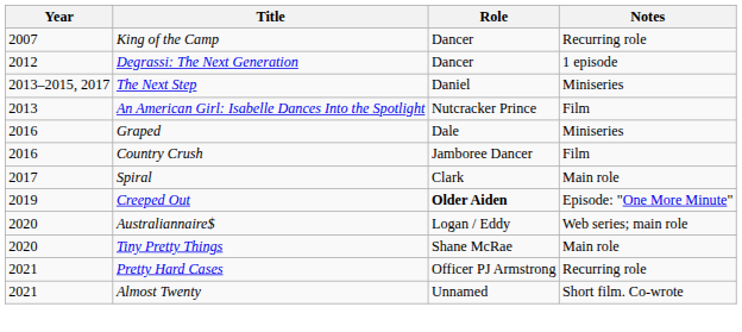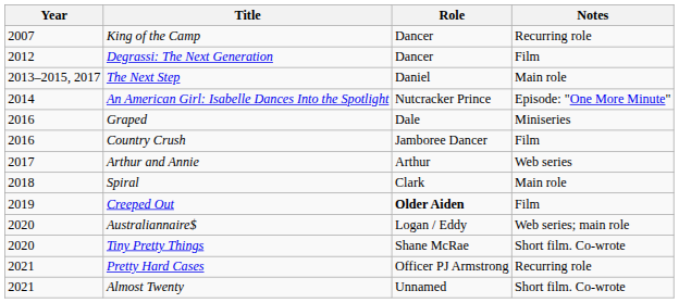Degrassi: The Next Generation | Notes: 1 episode -> Film
The Next Step | Notes: Miniseries -> Main role
An American Girl: Isabelle Dances Into the Spotlight | Year: 2013 -> 2014
An American Girl: Isabelle Dances Into the Spotlight | Notes: Film -> Episode: "One More Minute"
+ row: 2017 | Arthur and Annie | Arthur | Web series
Spiral | Year: 2017 -> 2018
Creeped Out | Notes: Episode: "One More Minute" -> Film
Tiny Pretty Things | Notes: Main role -> Short film. Co-wrote
